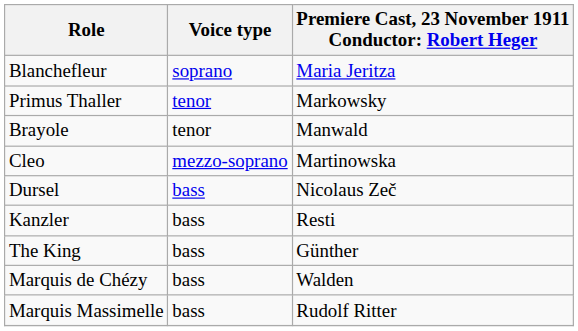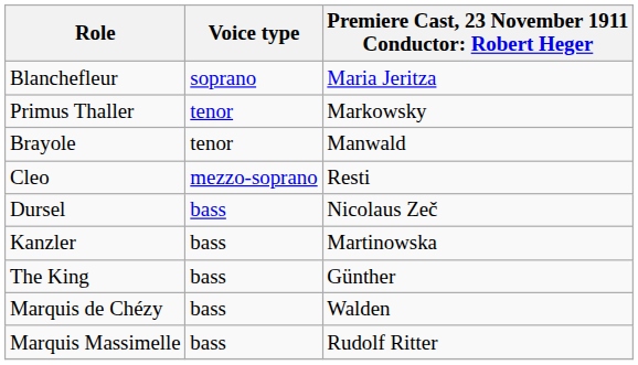Cleo | column 3: Martinowska -> Resti
Kanzler | column 3: Resti -> Martinowska
